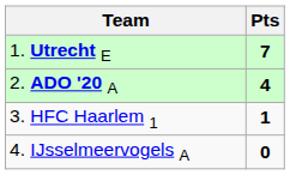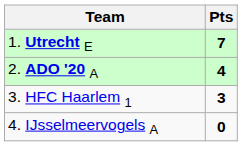3. HFC Haarlem 1 | Pts: 1 -> 3
